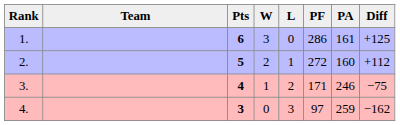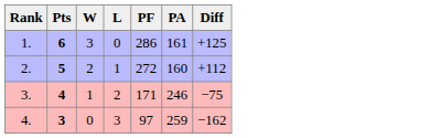- column: Team
